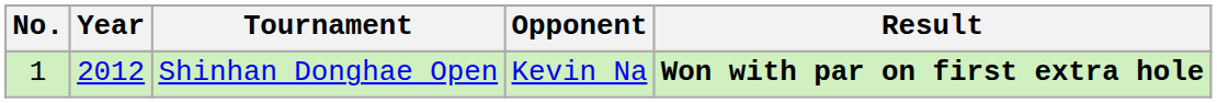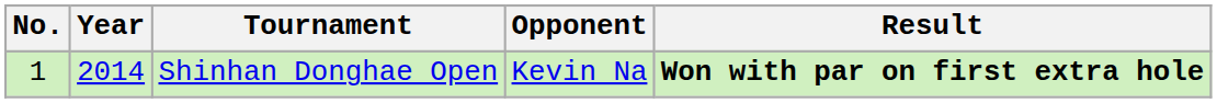Shinhan Donghae Open | Year: 2012 -> 2014
